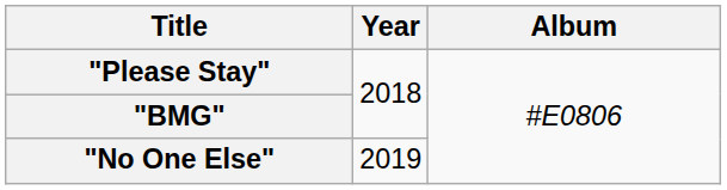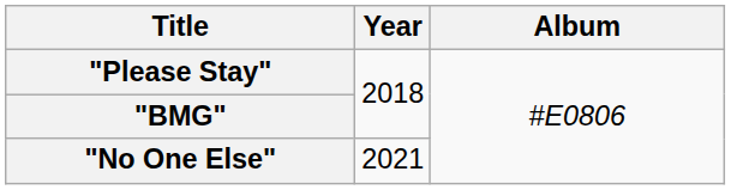"No One Else" | Year: 2019 -> 2021
